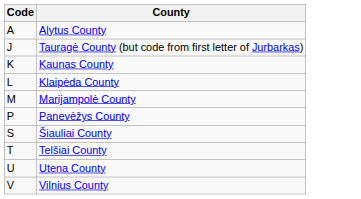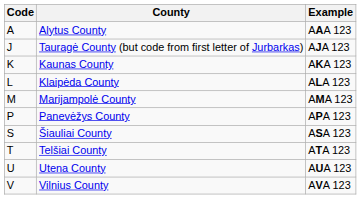+ column: Example | AAA 123 | AJA 123 | AKA 123 | ALA 123 | AMA 123 | APA 123 | ASA 123 | ATA 123 | AUA 123 | AVA 123
